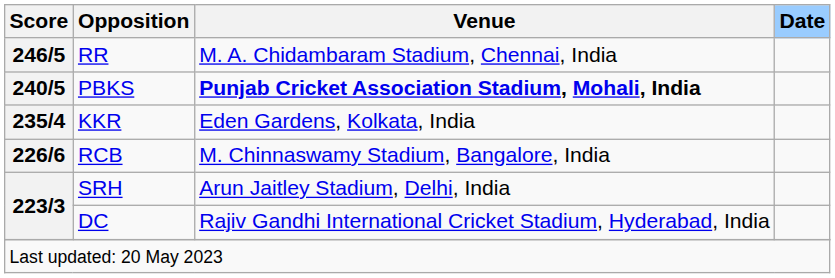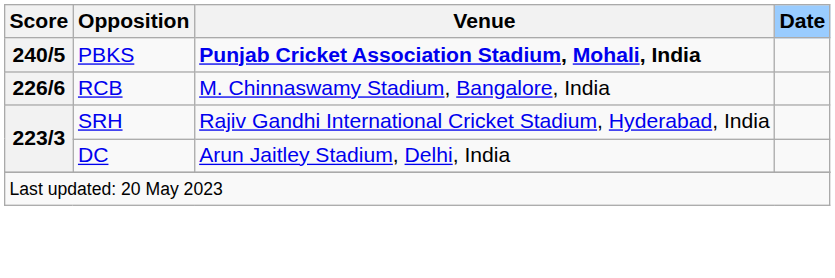- row: 246/5 | RR | M. A. Chidambaram Stadium, Chennai, India
- row: 235/4 | KKR | Eden Gardens, Kolkata, India
SRH | Venue: Arun Jaitley Stadium, Delhi, India -> Rajiv Gandhi International Cricket Stadium, Hyderabad, India
DC | Venue: Rajiv Gandhi International Cricket Stadium, Hyderabad, India -> Arun Jaitley Stadium, Delhi, India
